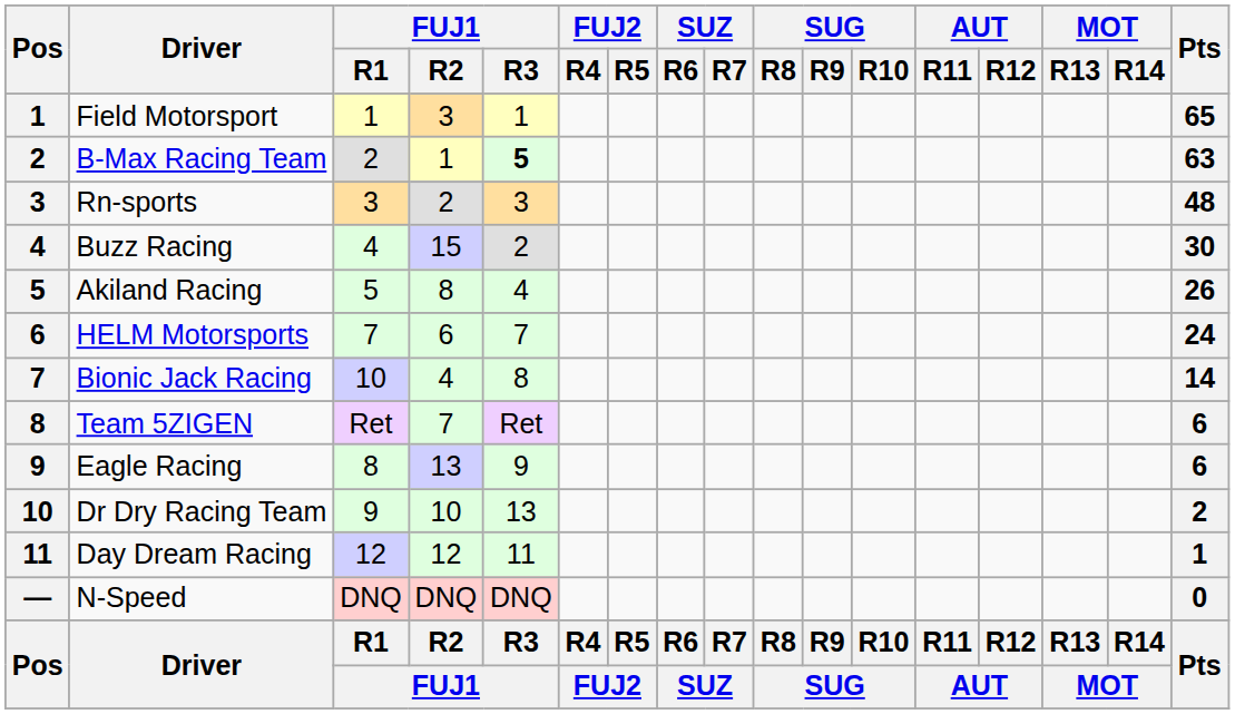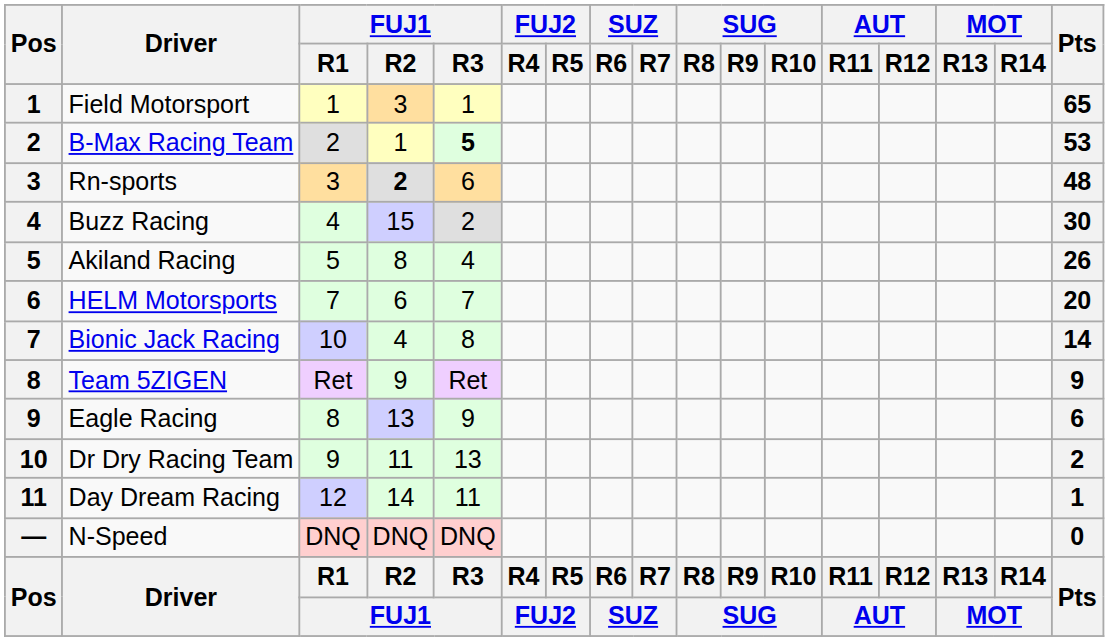B-Max Racing Team | Pts: 63 -> 53
Rn-sports | FUJ1 / R2: normal -> bold
Rn-sports | FUJ1 / R3: 3 -> 6
HELM Motorsports | Pts: 24 -> 20
Team 5ZIGEN | FUJ1 / R2: 7 -> 9
Team 5ZIGEN | Pts: 6 -> 9
Dr Dry Racing Team | FUJ1 / R2: 10 -> 11
Day Dream Racing | FUJ1 / R2: 12 -> 14
